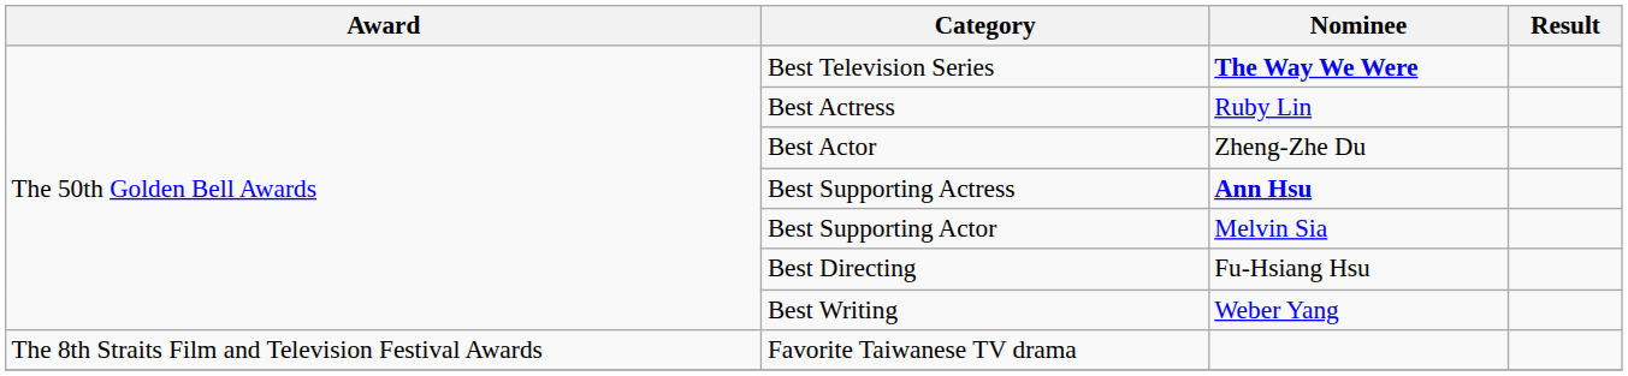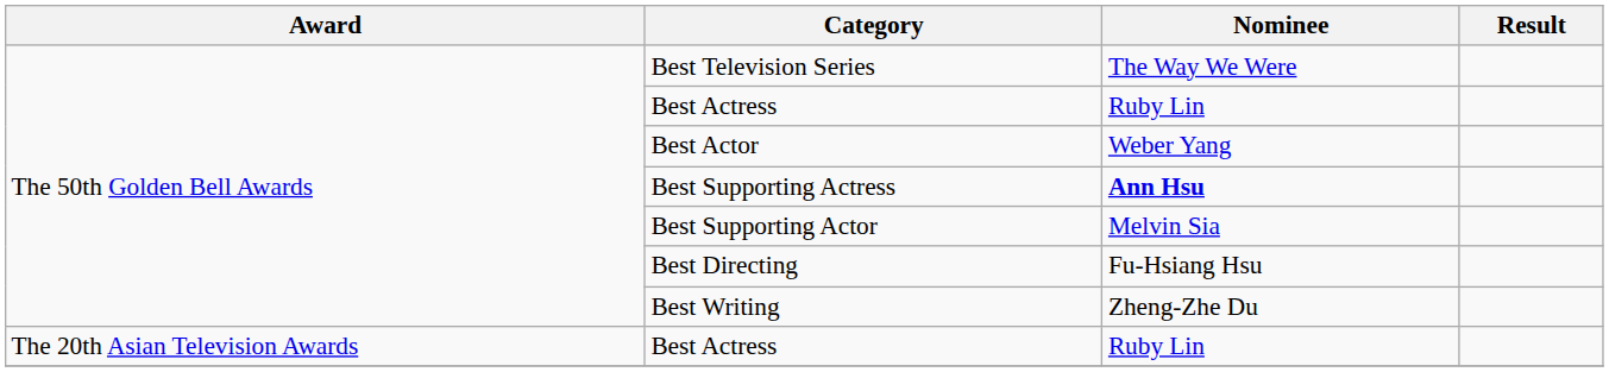Best Television Series | Nominee: bold -> normal
Best Actor | Nominee: Zheng-Zhe Du -> Weber Yang
Best Writing | Nominee: Weber Yang -> Zheng-Zhe Du
+ row: The 20th Asian Television Awards | Best Actress | Ruby Lin
- row: The 8th Straits Film and Television Festival Awards | Favorite Taiwanese TV drama
